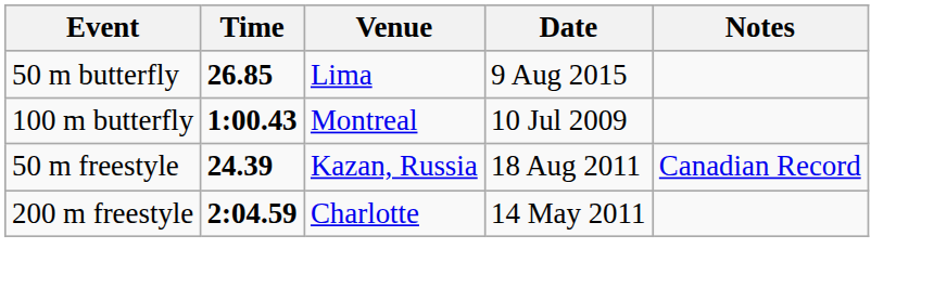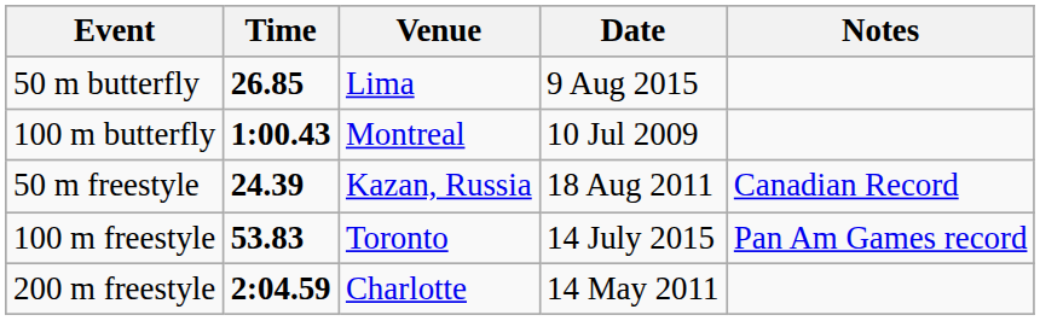+ row: 100 m freestyle | 53.83 | Toronto | 14 July 2015 | Pan Am Games record
